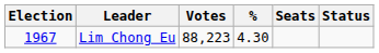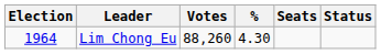Lim Chong Eu | Election: 1967 -> 1964
Lim Chong Eu | Votes: 88,223 -> 88,260
